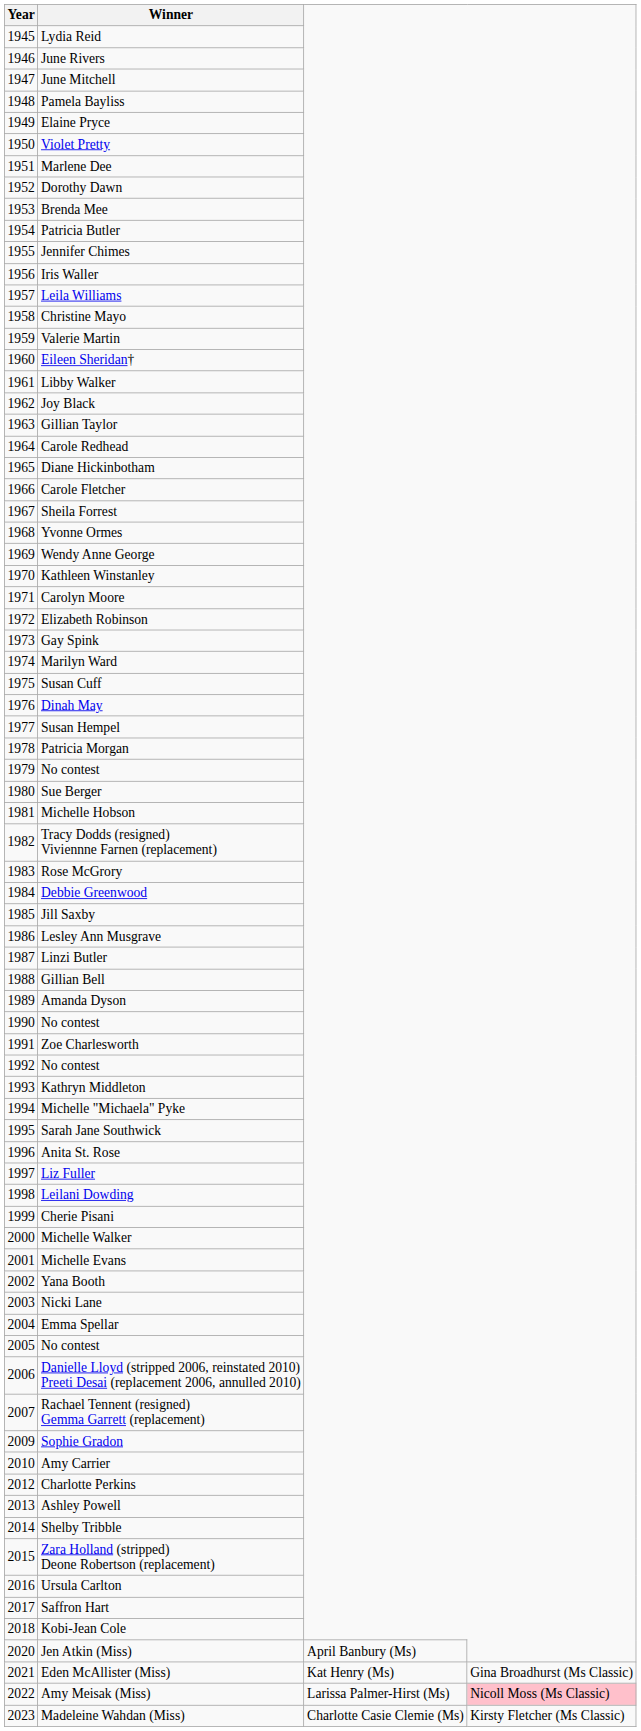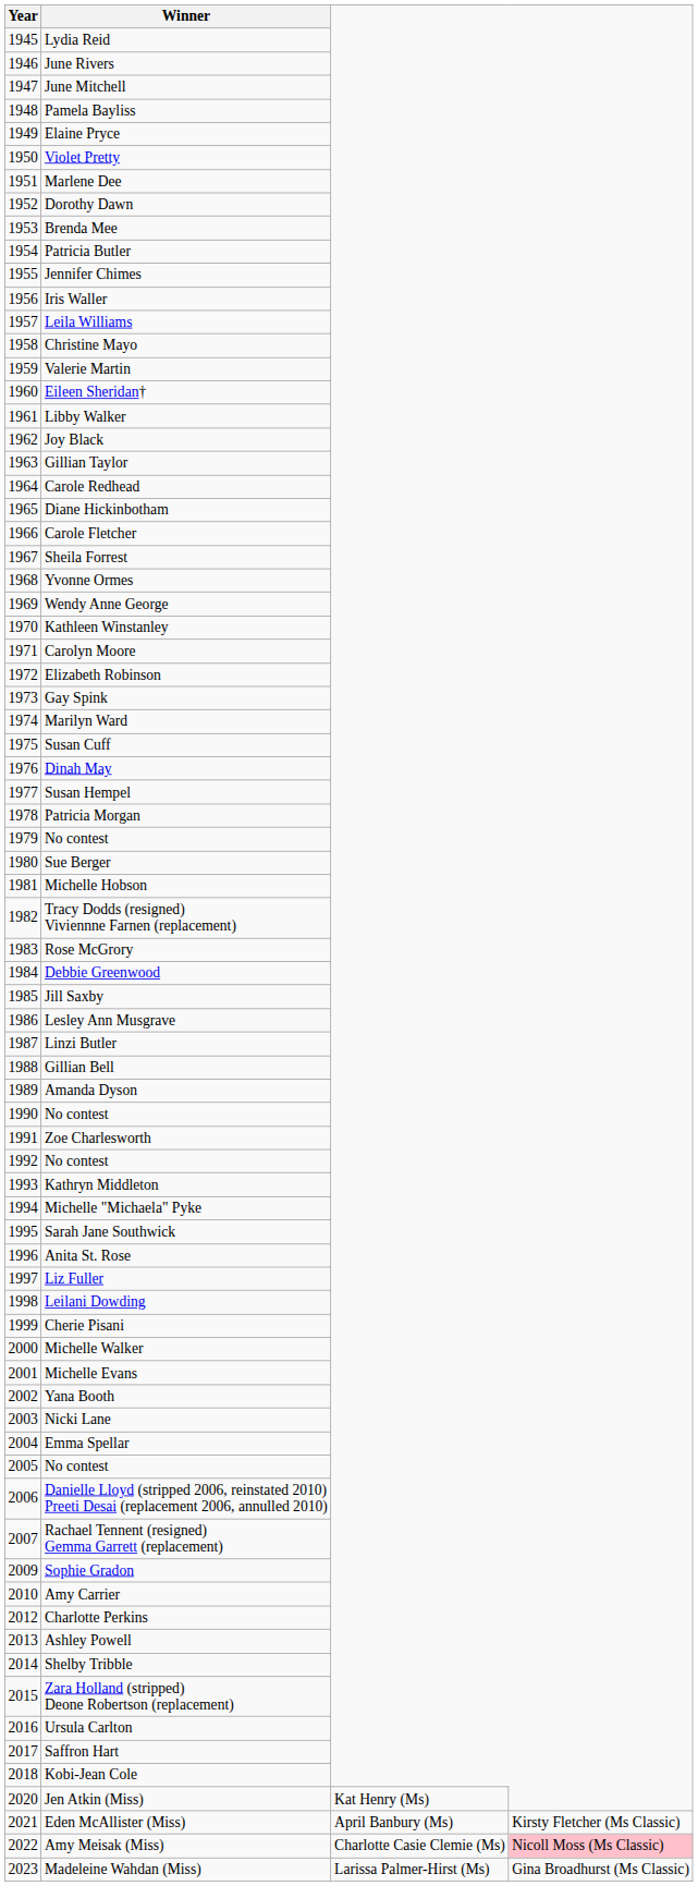Jen Atkin (Miss) | column 3: April Banbury (Ms) -> Kat Henry (Ms)
Eden McAllister (Miss) | column 3: Kat Henry (Ms) -> April Banbury (Ms)
Eden McAllister (Miss) | column 4: Gina Broadhurst (Ms Classic) -> Kirsty Fletcher (Ms Classic)
Amy Meisak (Miss) | column 3: Larissa Palmer-Hirst (Ms) -> Charlotte Casie Clemie (Ms)
Madeleine Wahdan (Miss) | column 3: Charlotte Casie Clemie (Ms) -> Larissa Palmer-Hirst (Ms)
Madeleine Wahdan (Miss) | column 4: Kirsty Fletcher (Ms Classic) -> Gina Broadhurst (Ms Classic)
